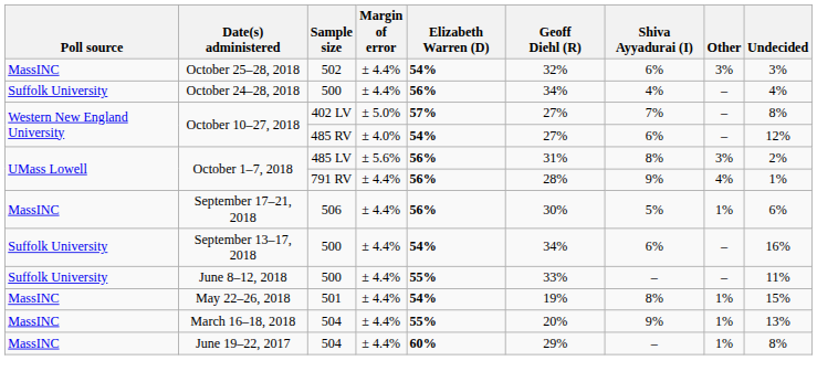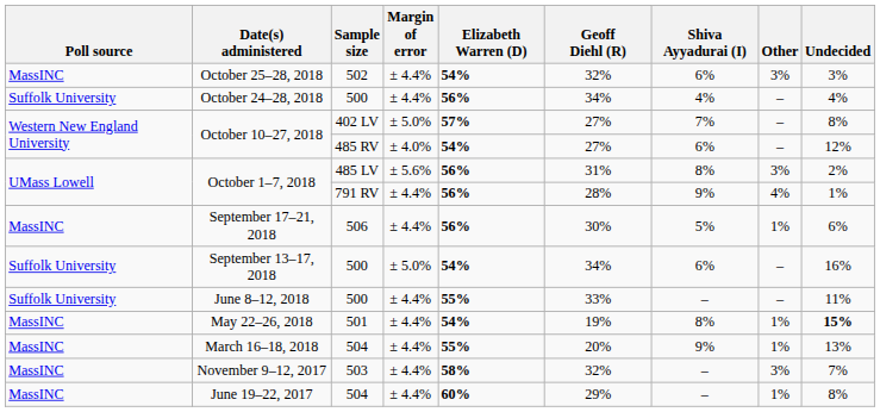September 13–17, 2018 | Margin of error: ± 4.4% -> ± 5.0%
May 22–26, 2018 | Undecided: normal -> bold
+ row: MassINC | November 9–12, 2017 | 503 | ± 4.4% | 58% | 32% | – | 3% | 7%
